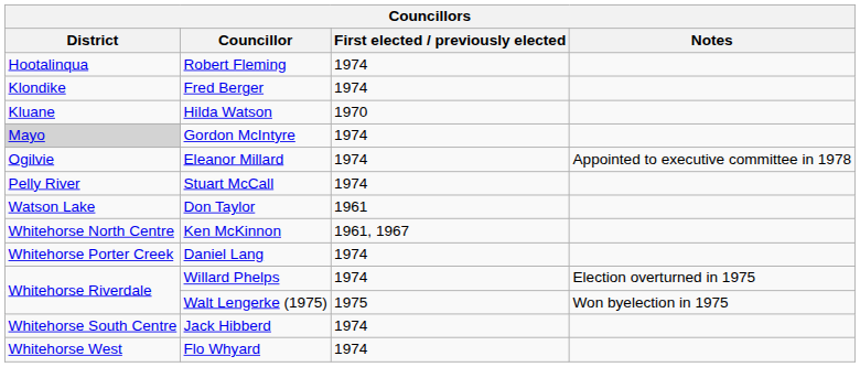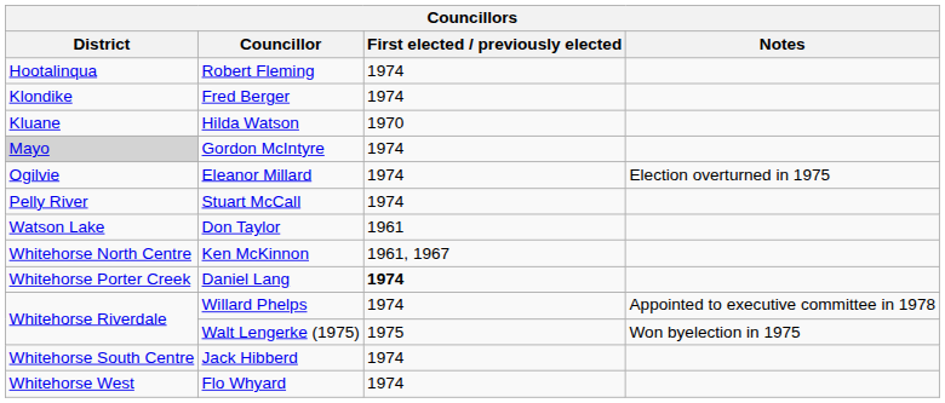Eleanor Millard | Notes: Appointed to executive committee in 1978 -> Election overturned in 1975
Daniel Lang | First elected / previously elected: normal -> bold
Willard Phelps | Notes: Election overturned in 1975 -> Appointed to executive committee in 1978
